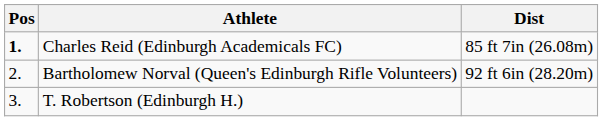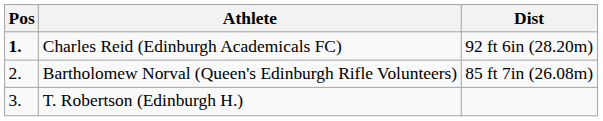Charles Reid (Edinburgh Academicals FC) | Dist: 85 ft 7in (26.08m) -> 92 ft 6in (28.20m)
Bartholomew Norval (Queen's Edinburgh Rifle Volunteers) | Dist: 92 ft 6in (28.20m) -> 85 ft 7in (26.08m)
